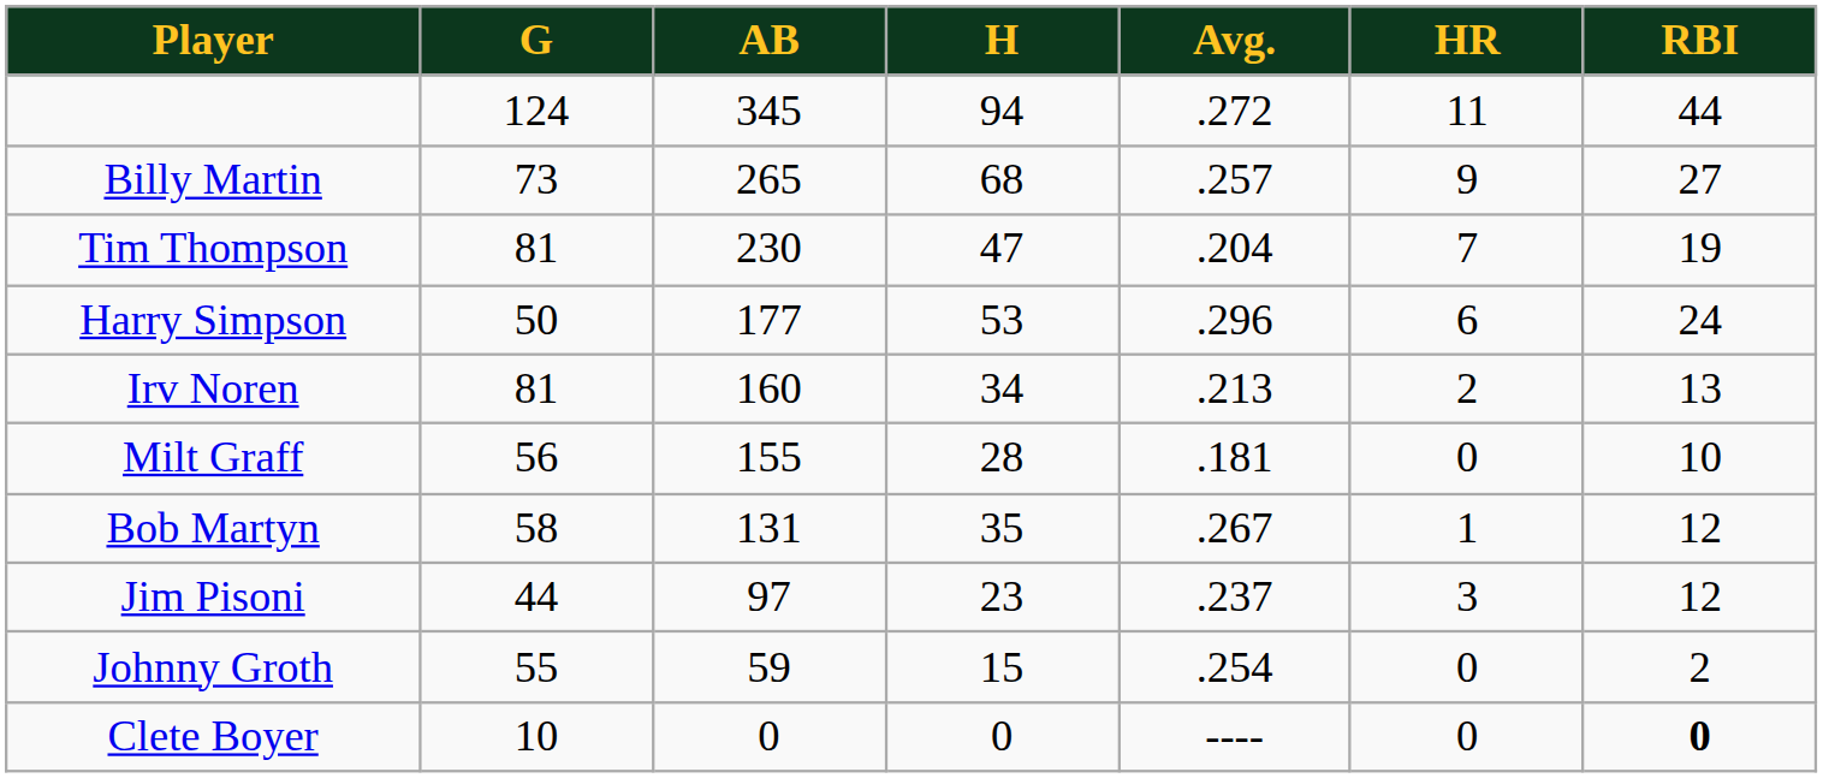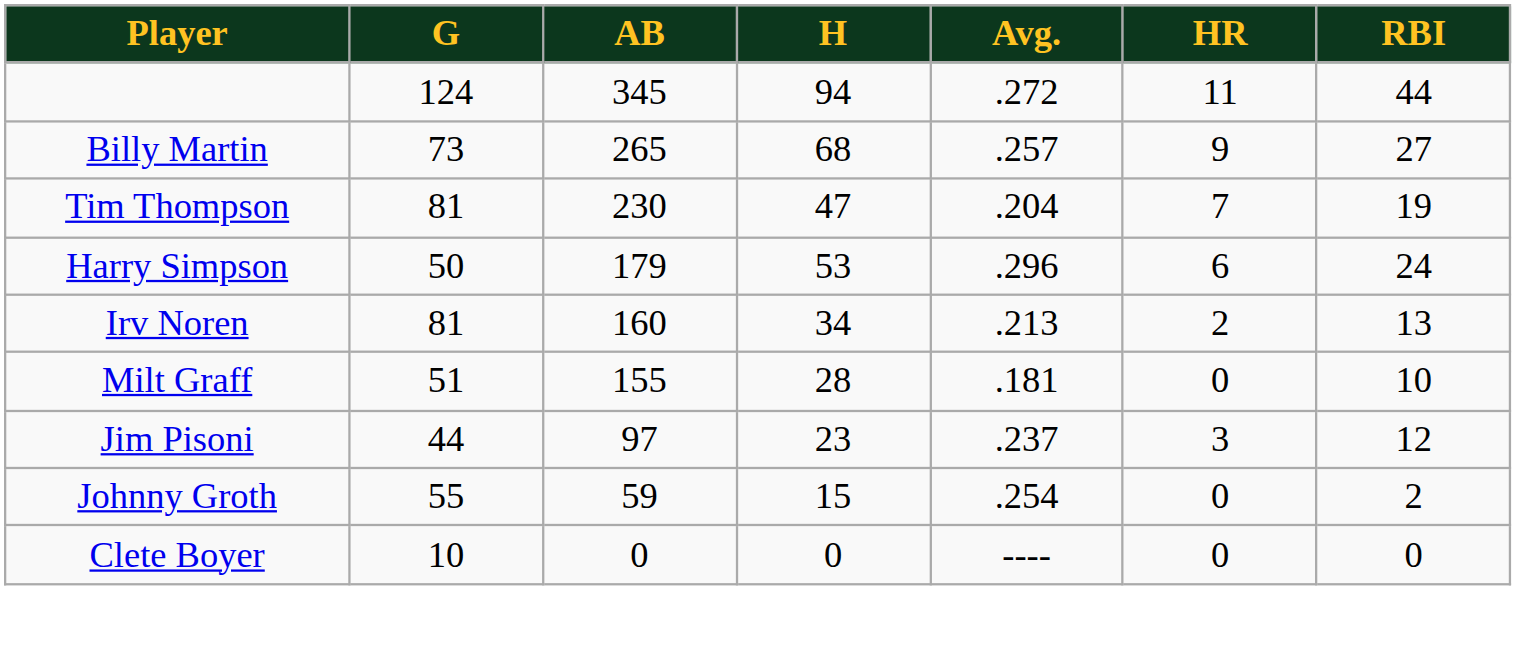Harry Simpson | AB: 177 -> 179
Milt Graff | G: 56 -> 51
- row: Bob Martyn | 58 | 131 | 35 | .267 | 1 | 12
Clete Boyer | RBI: bold -> normal
